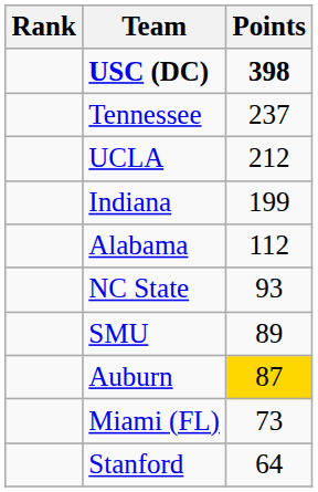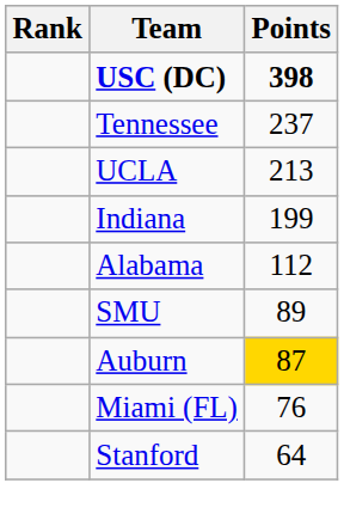UCLA | Points: 212 -> 213
- row: NC State | 93
Miami (FL) | Points: 73 -> 76
